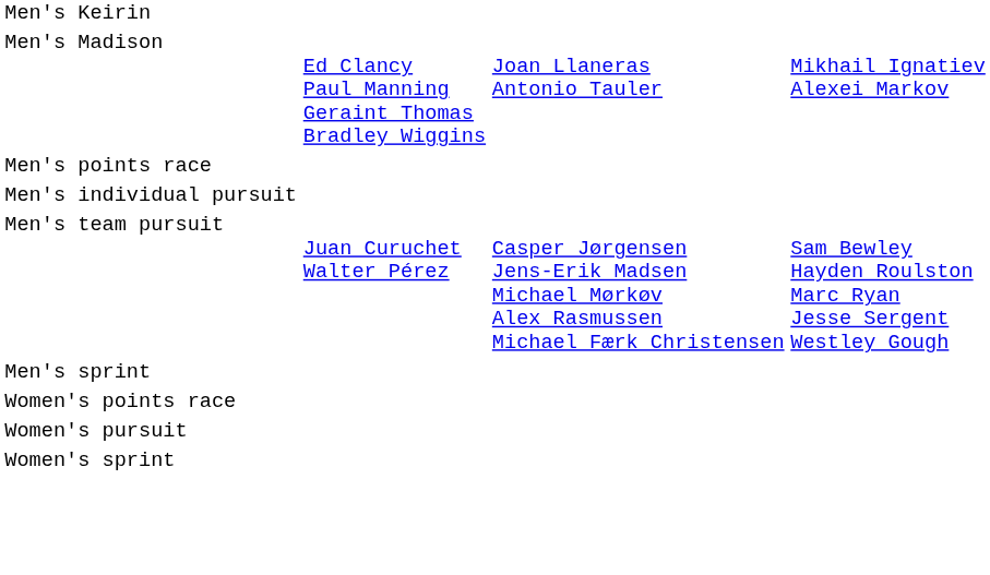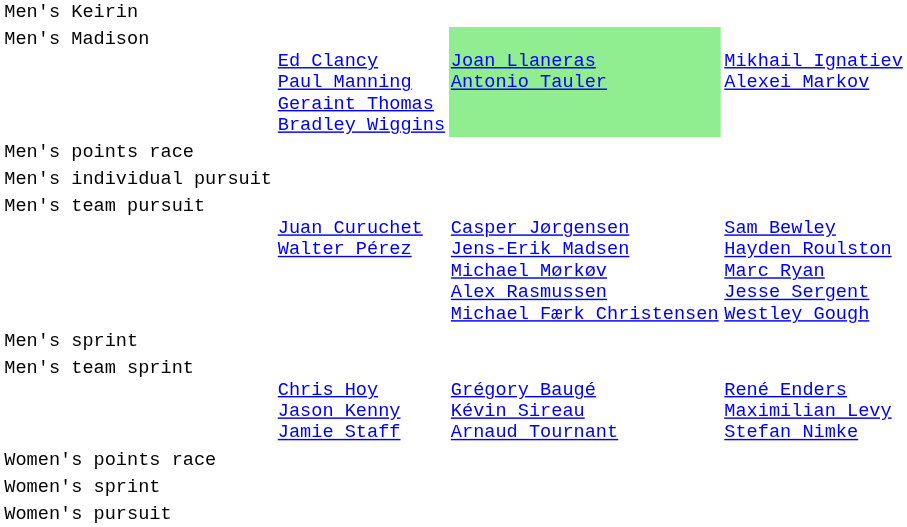Men's Madison | column 3: no background -> lightgreen background
+ row: Men's team sprint | Chris Hoy Jason Kenny Jamie Staff | Grégory Baugé Kévin Sireau Arnaud Tournant | René Enders Maximilian Levy Stefan Nimke
rows swapped: Women's pursuit <-> Women's sprint
